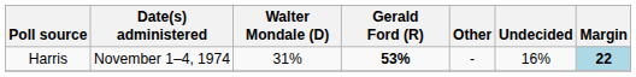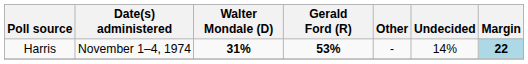Harris | Walter Mondale (D): normal -> bold
Harris | Undecided: 16% -> 14%
